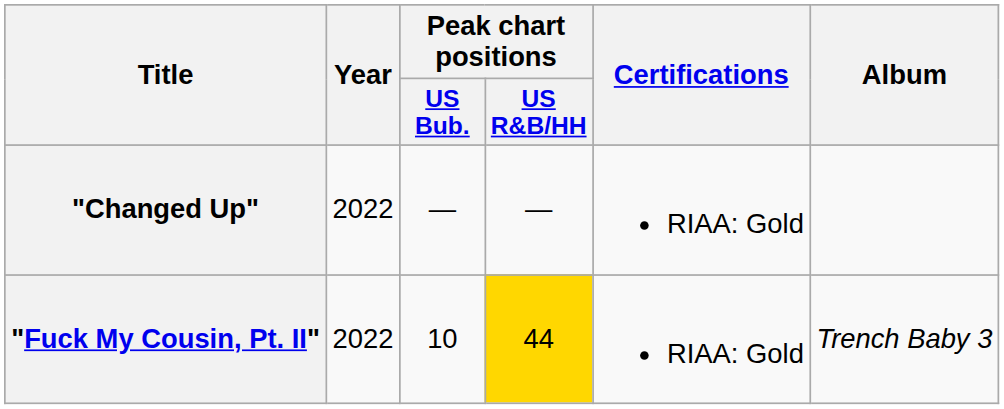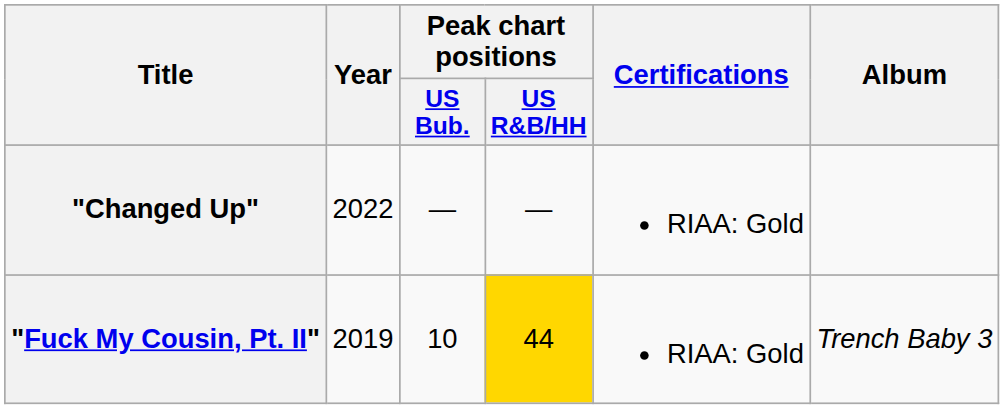"Fuck My Cousin, Pt. II" | Year: 2022 -> 2019
